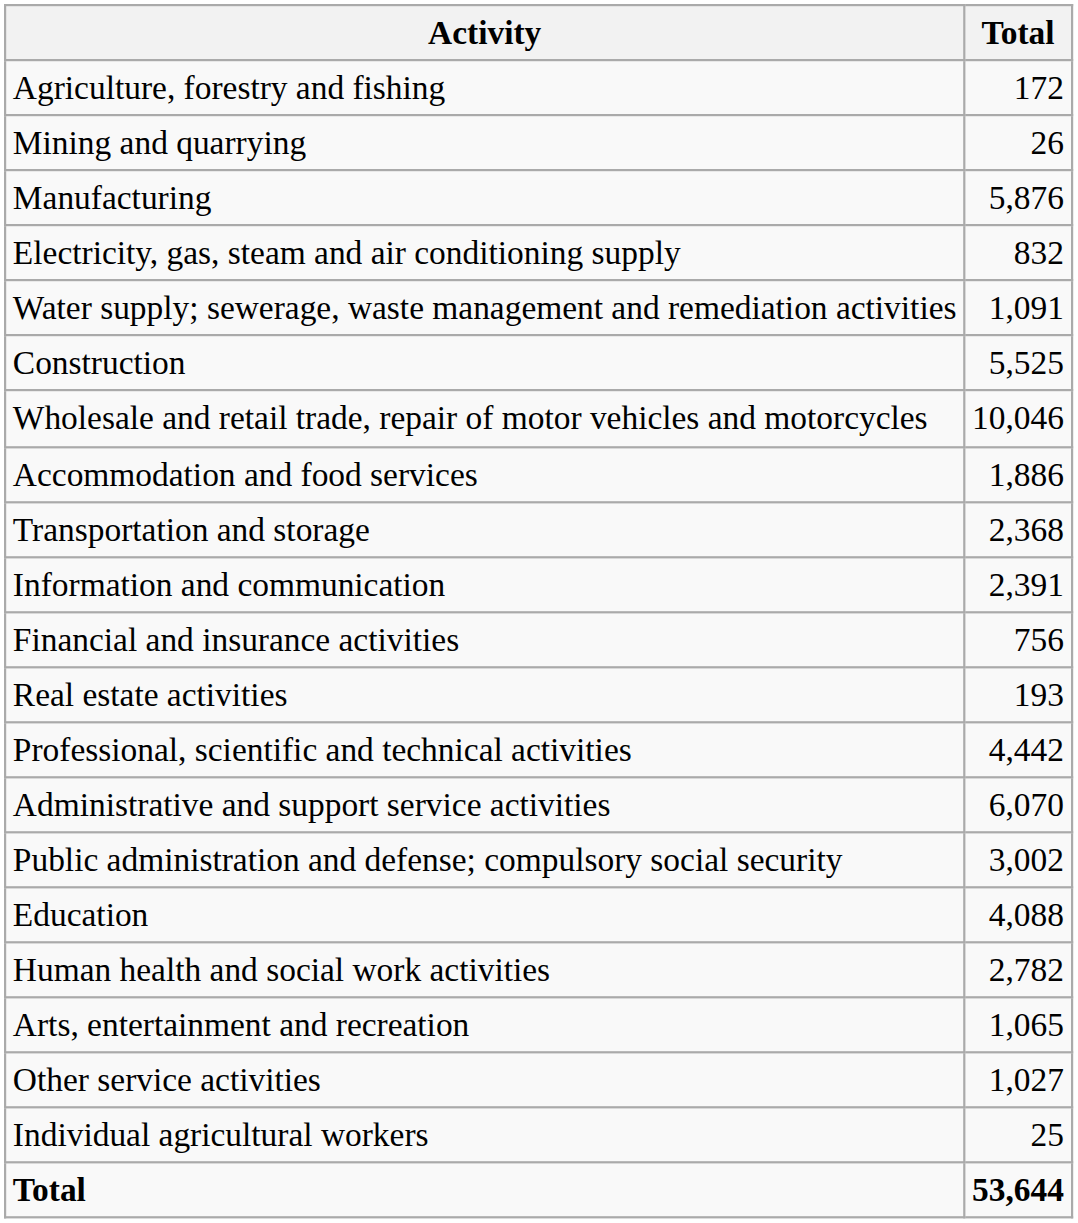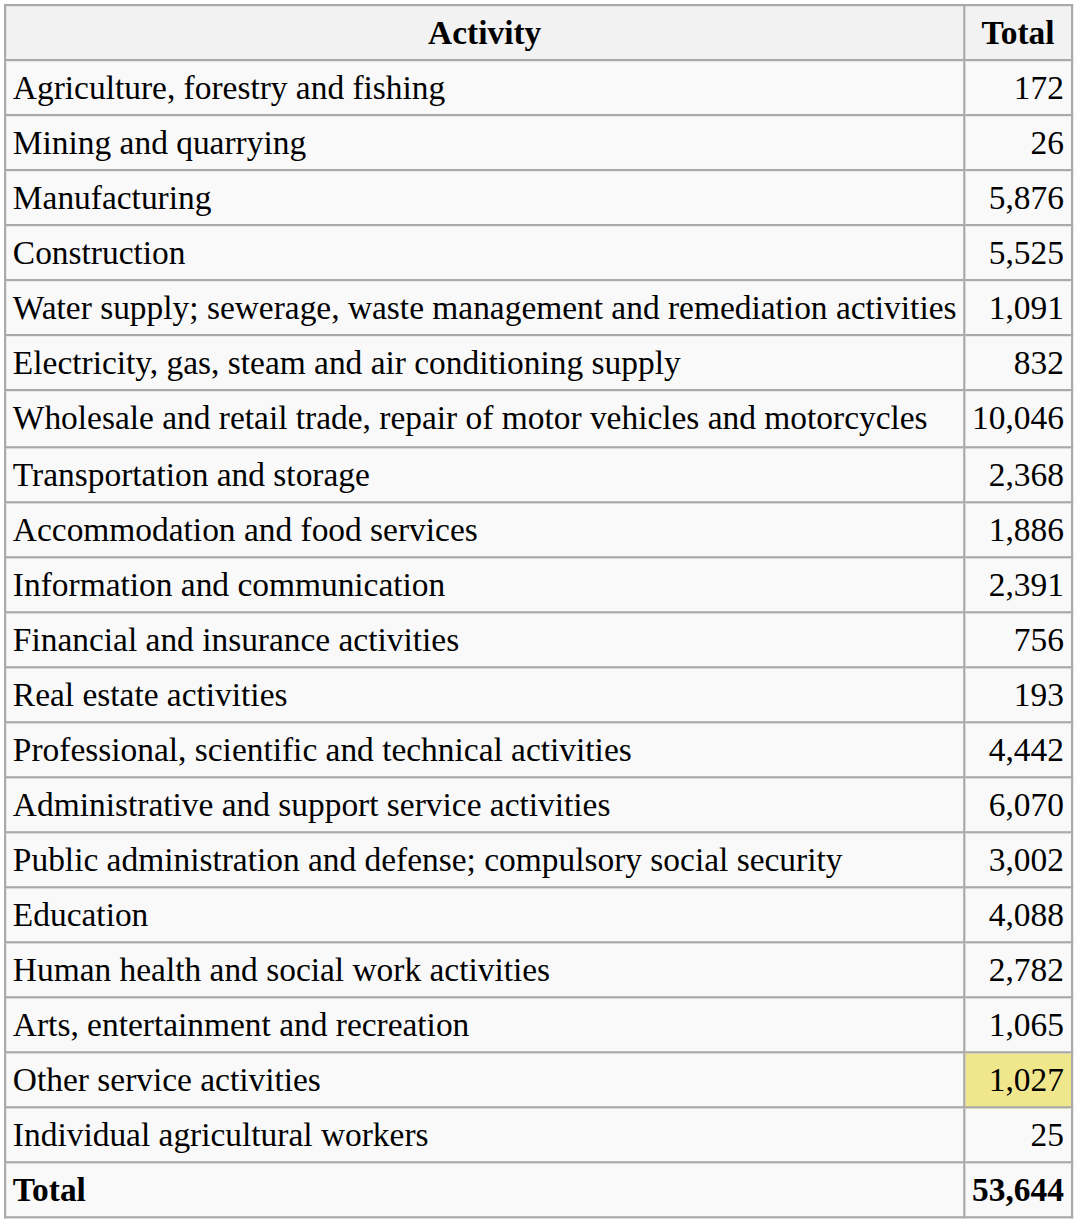rows swapped: Electricity, gas, steam and air conditioning supply <-> Construction
rows swapped: Transportation and storage <-> Accommodation and food services
Other service activities | Total: no background -> khaki background
